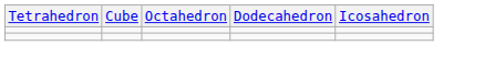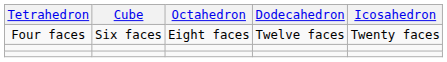+ row: Four faces | Six faces | Eight faces | Twelve faces | Twenty faces
